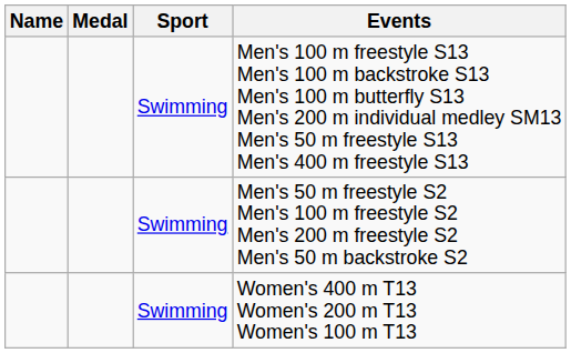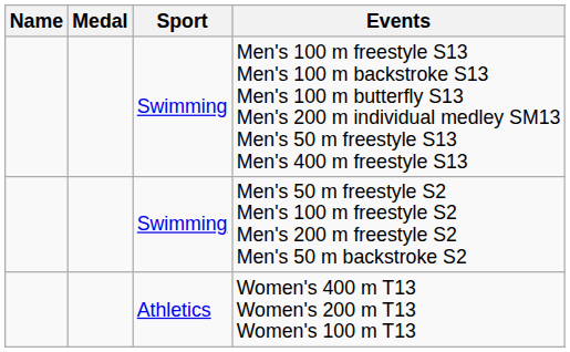Women's 400 m T13 Women's 200 m T13 Women's 100 m T13 | Sport: Swimming -> Athletics
